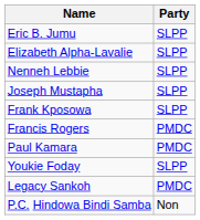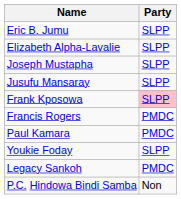- row: Nenneh Lebbie | SLPP
+ row: Jusufu Mansaray | SLPP
Frank Kposowa | Party: no background -> pink background
